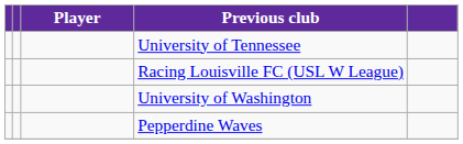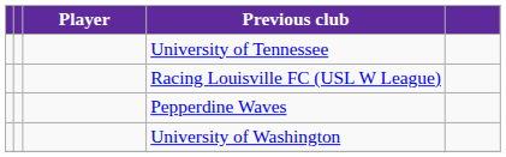rows swapped: University of Washington <-> Pepperdine Waves
